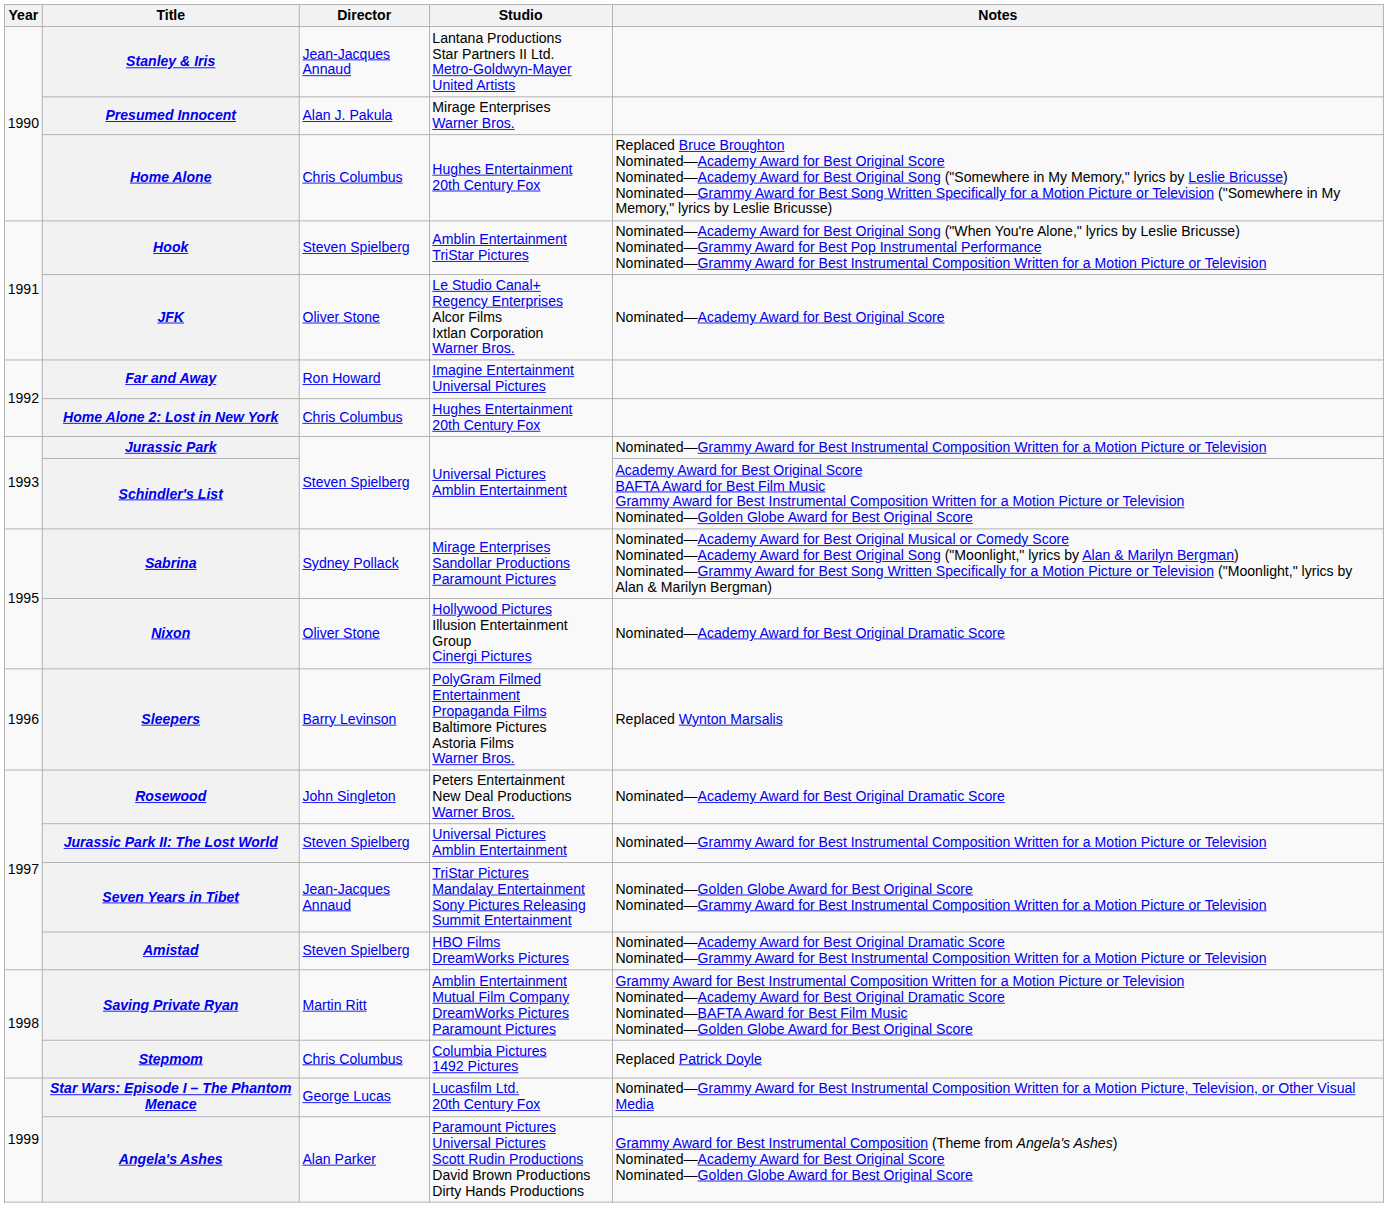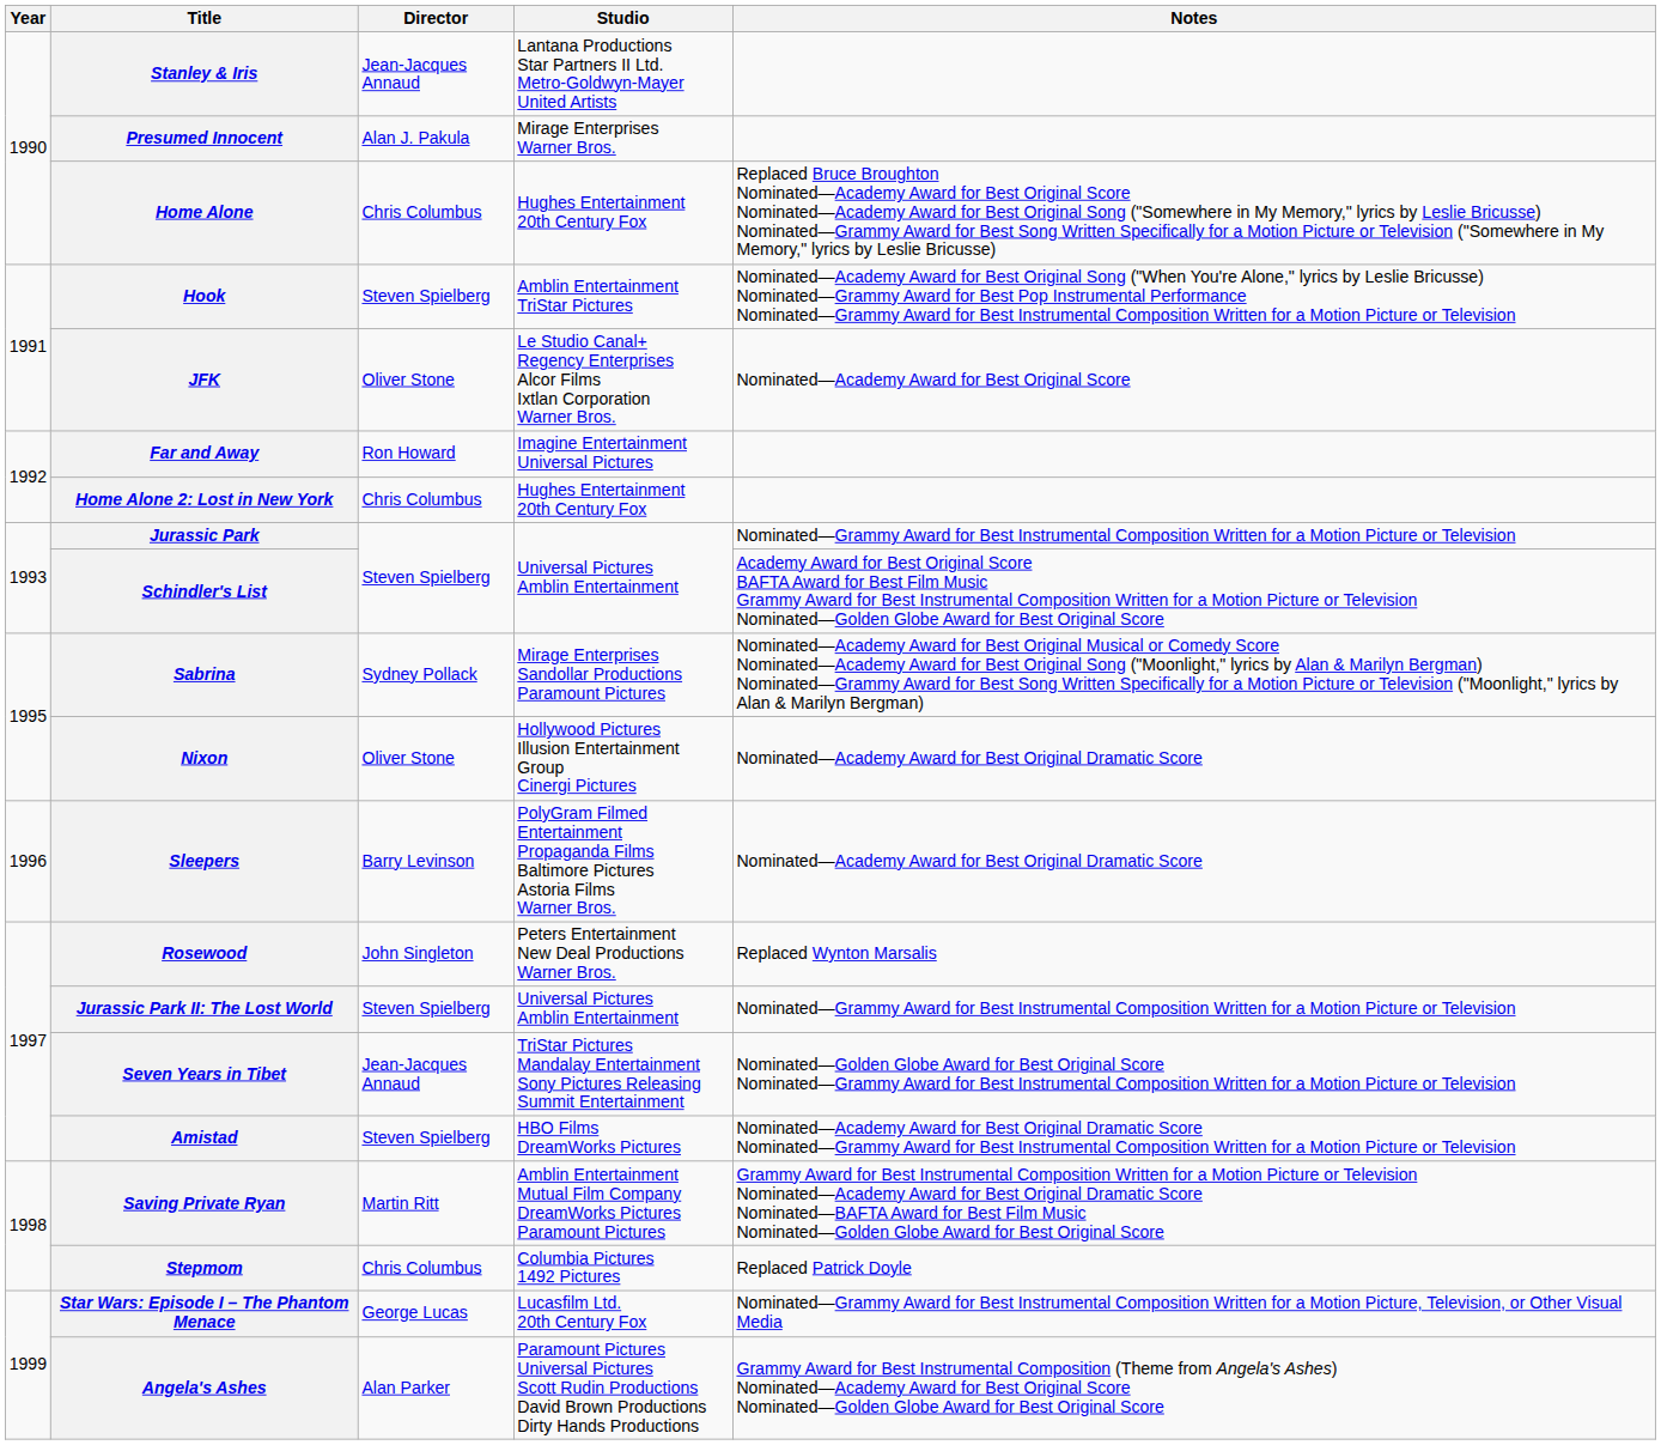Sleepers | Notes: Replaced Wynton Marsalis -> Nominated—Academy Award for Best Original Dramatic Score
Rosewood | Notes: Nominated—Academy Award for Best Original Dramatic Score -> Replaced Wynton Marsalis
